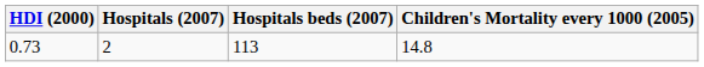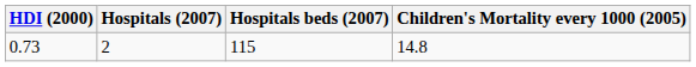0.73 | Hospitals beds (2007): 113 -> 115
